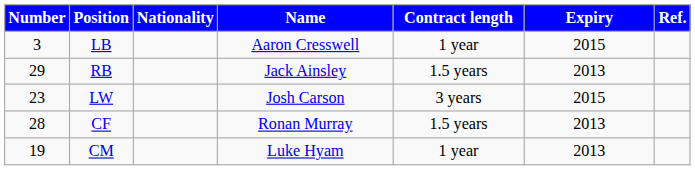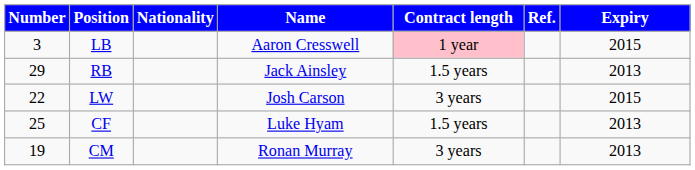columns swapped: Expiry <-> Ref.
LB | Contract length: no background -> pink background
LW | Number: 23 -> 22
CF | Number: 28 -> 25
CF | Name: Ronan Murray -> Luke Hyam
CM | Name: Luke Hyam -> Ronan Murray
CM | Contract length: 1 year -> 3 years
